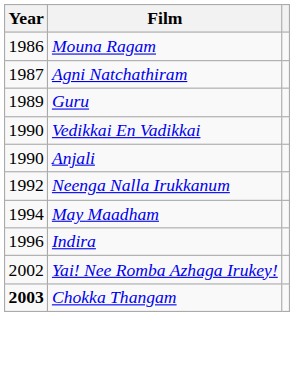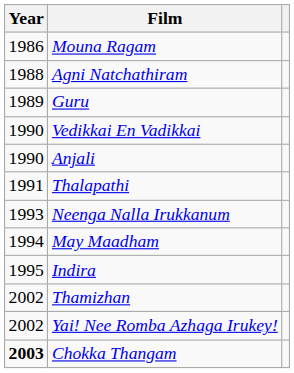Agni Natchathiram | Year: 1987 -> 1988
+ row: 1991 | Thalapathi
Neenga Nalla Irukkanum | Year: 1992 -> 1993
Indira | Year: 1996 -> 1995
+ row: 2002 | Thamizhan
